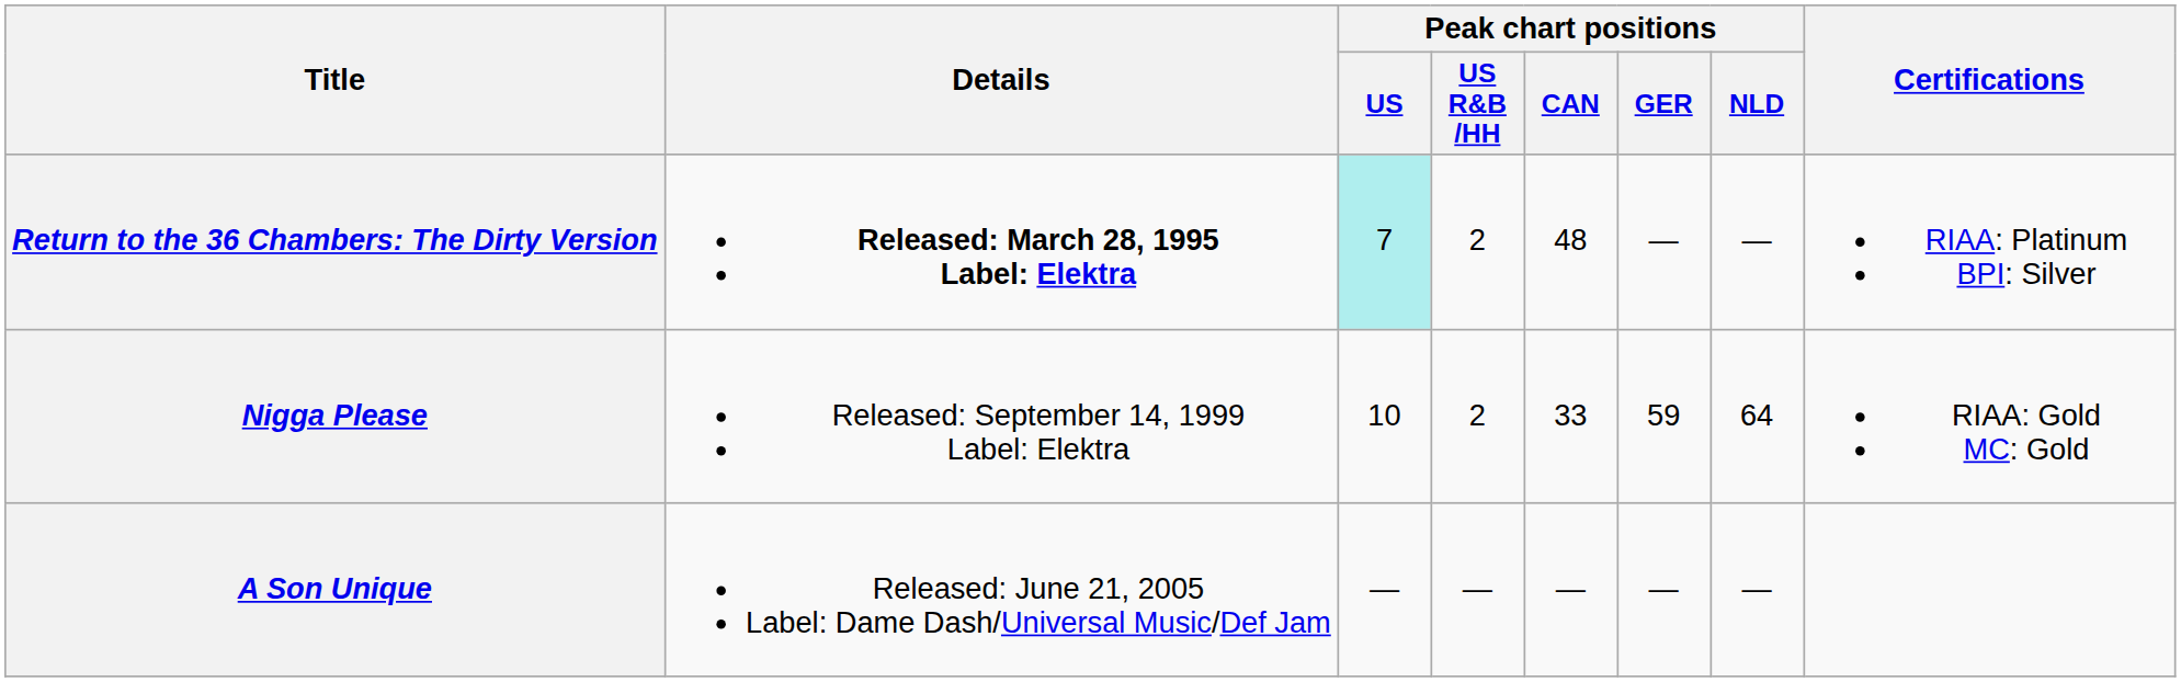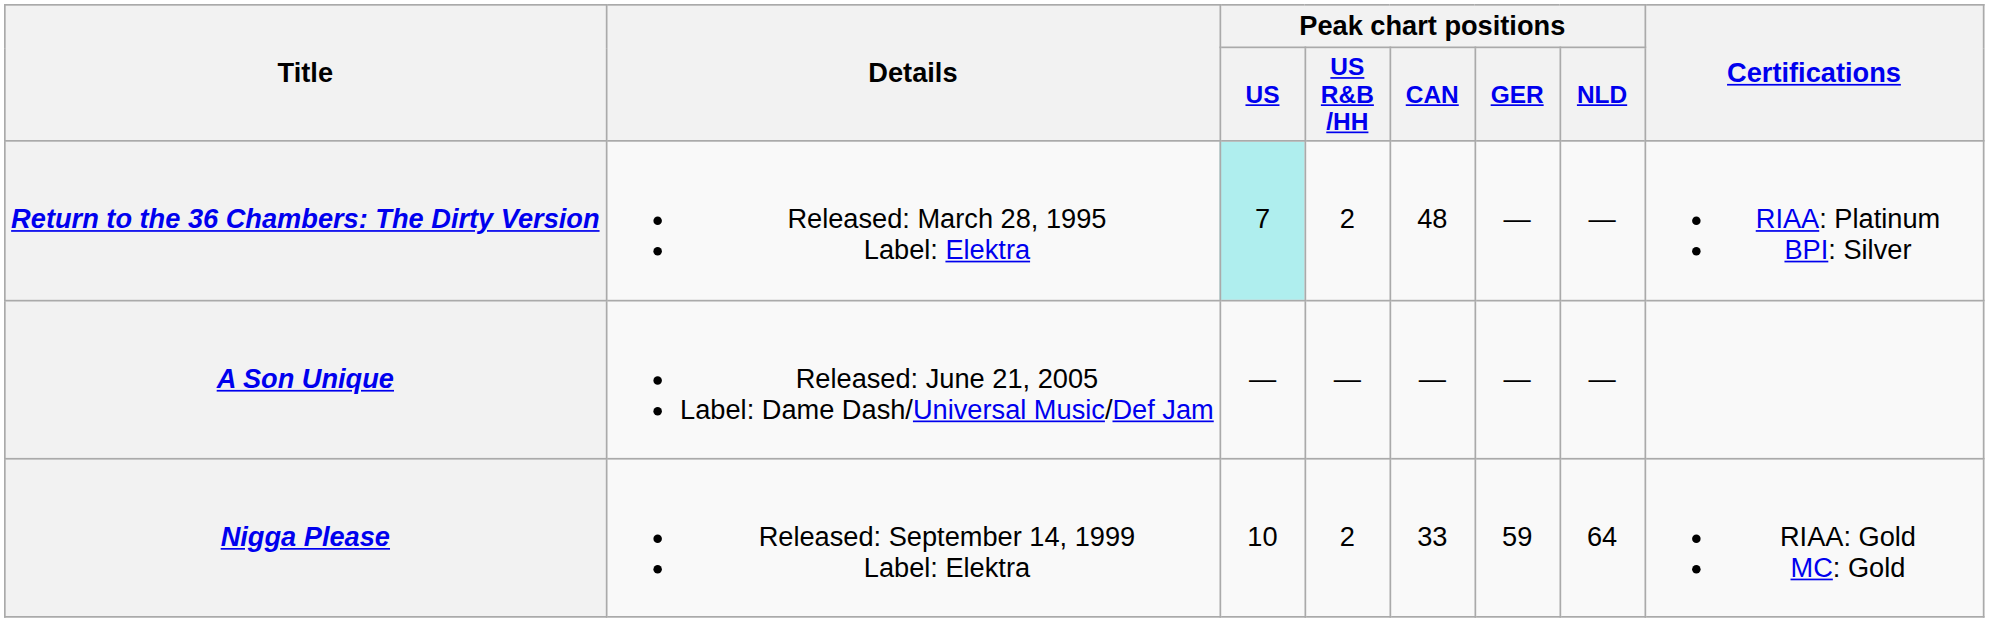Return to the 36 Chambers: The Dirty Version | Details: bold -> normal
rows swapped: Nigga Please <-> A Son Unique
